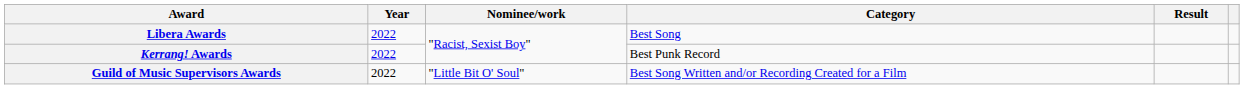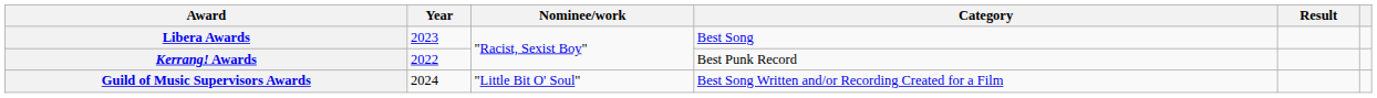Libera Awards | Year: 2022 -> 2023
Guild of Music Supervisors Awards | Year: 2022 -> 2024
